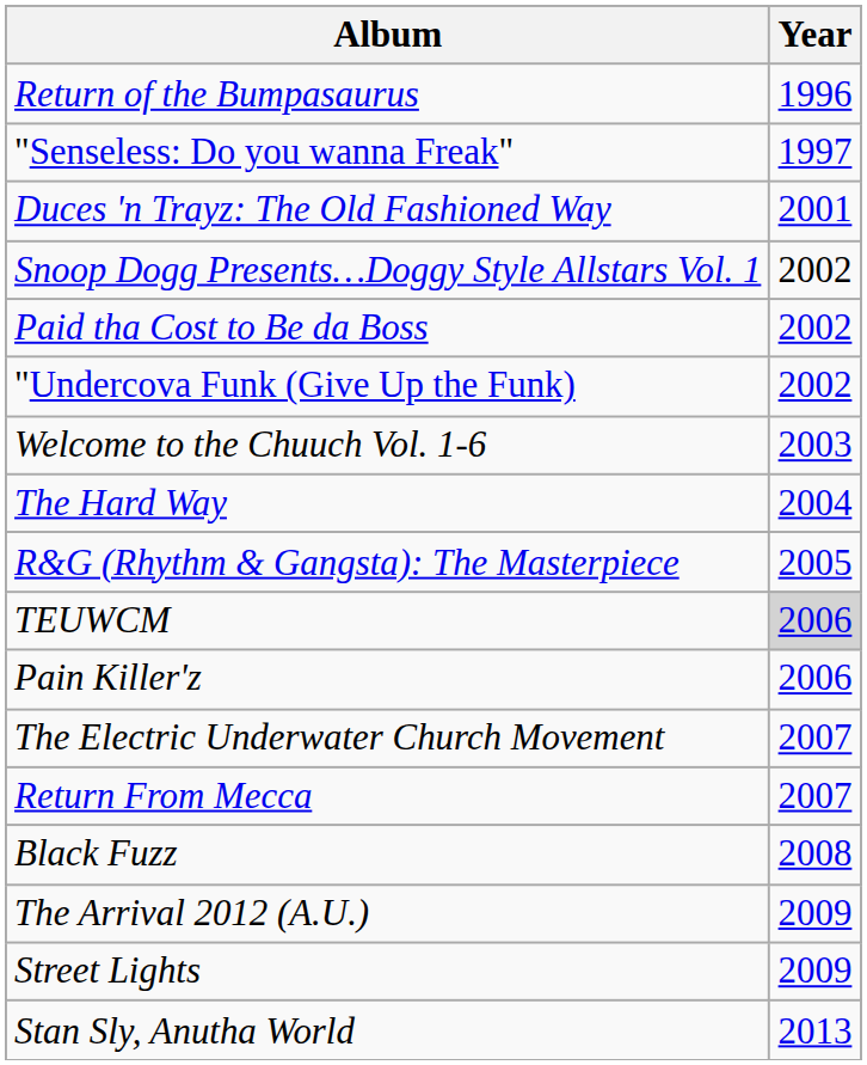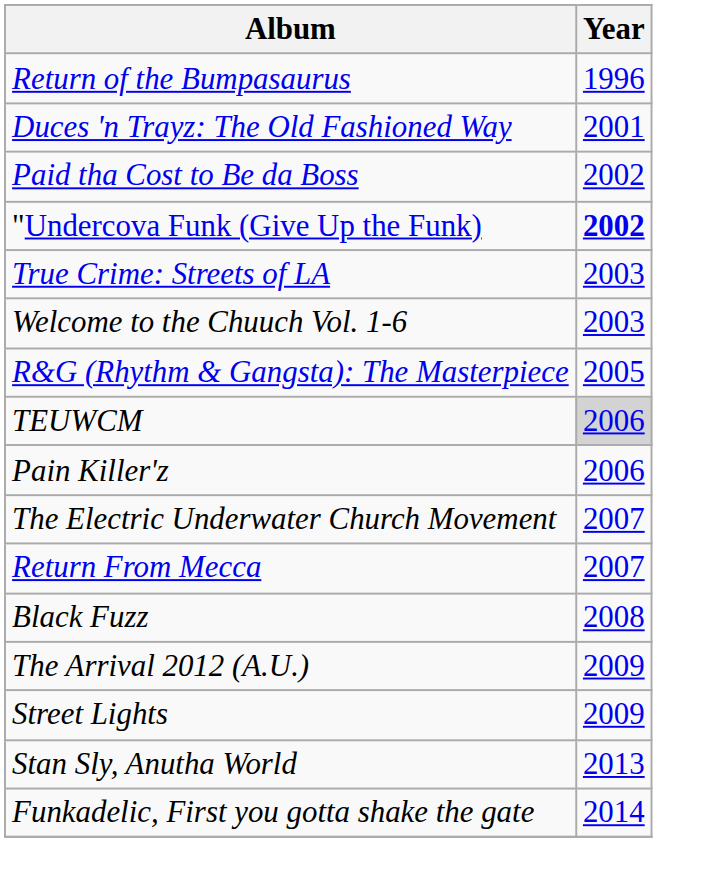- row: "Senseless: Do you wanna Freak" | 1997
- row: Snoop Dogg Presents…Doggy Style Allstars Vol. 1 | 2002
"Undercova Funk (Give Up the Funk) | Year: normal -> bold
+ row: True Crime: Streets of LA | 2003
- row: The Hard Way | 2004
+ row: Funkadelic, First you gotta shake the gate | 2014
